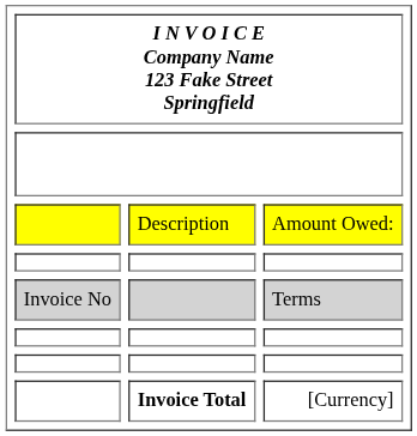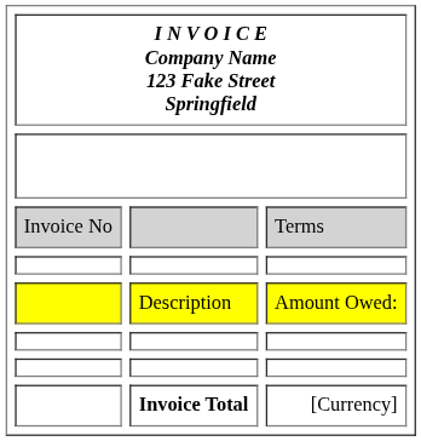rows swapped: Terms <-> Amount Owed:
